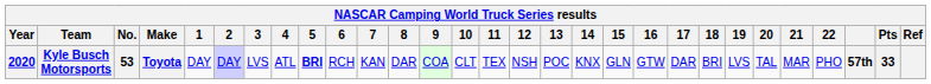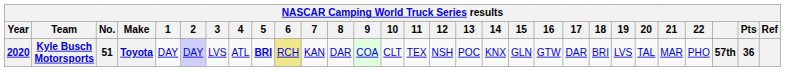Kyle Busch Motorsports | No.: 53 -> 51
Kyle Busch Motorsports | 6: no background -> khaki background
Kyle Busch Motorsports | Pts: 33 -> 36
